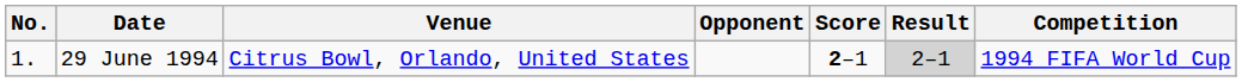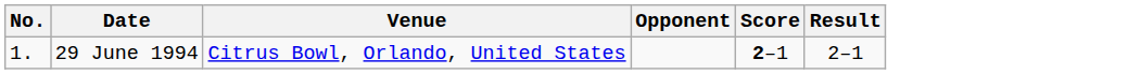- column: Competition | 1994 FIFA World Cup
29 June 1994 | Result: lightgrey background -> no background
